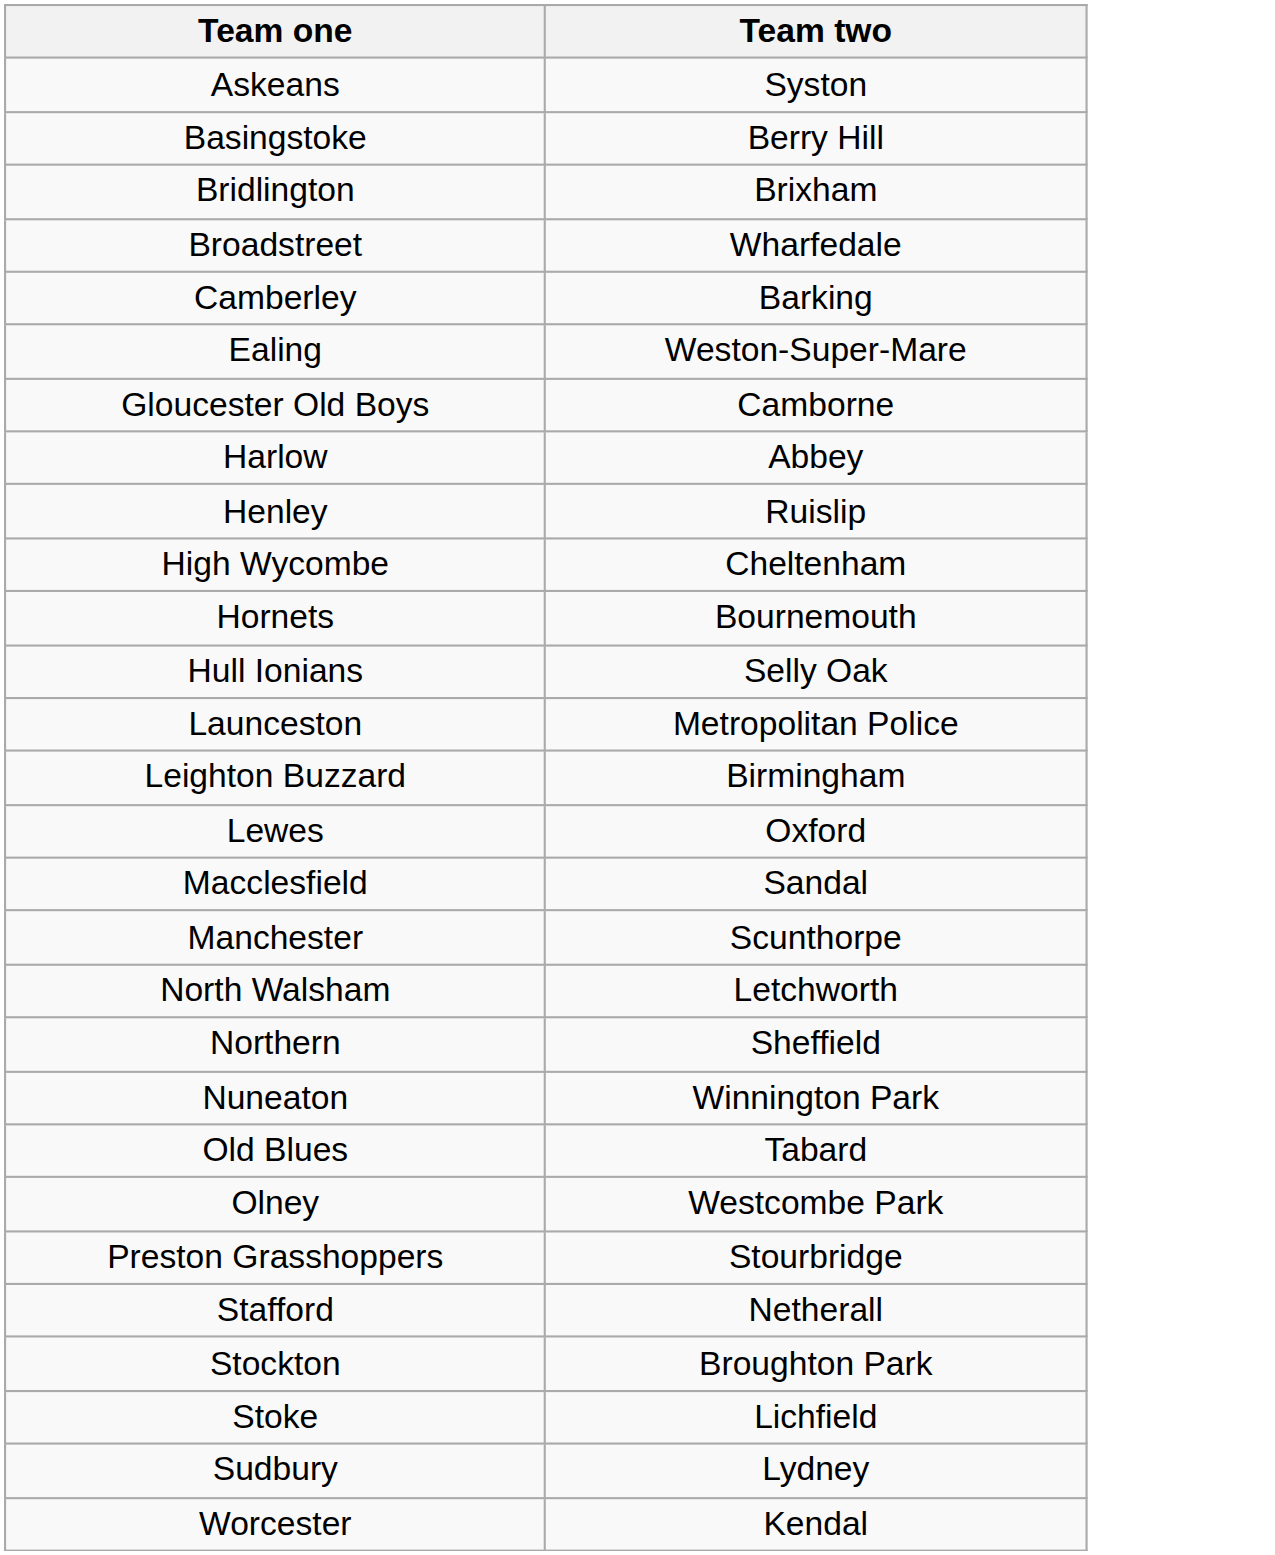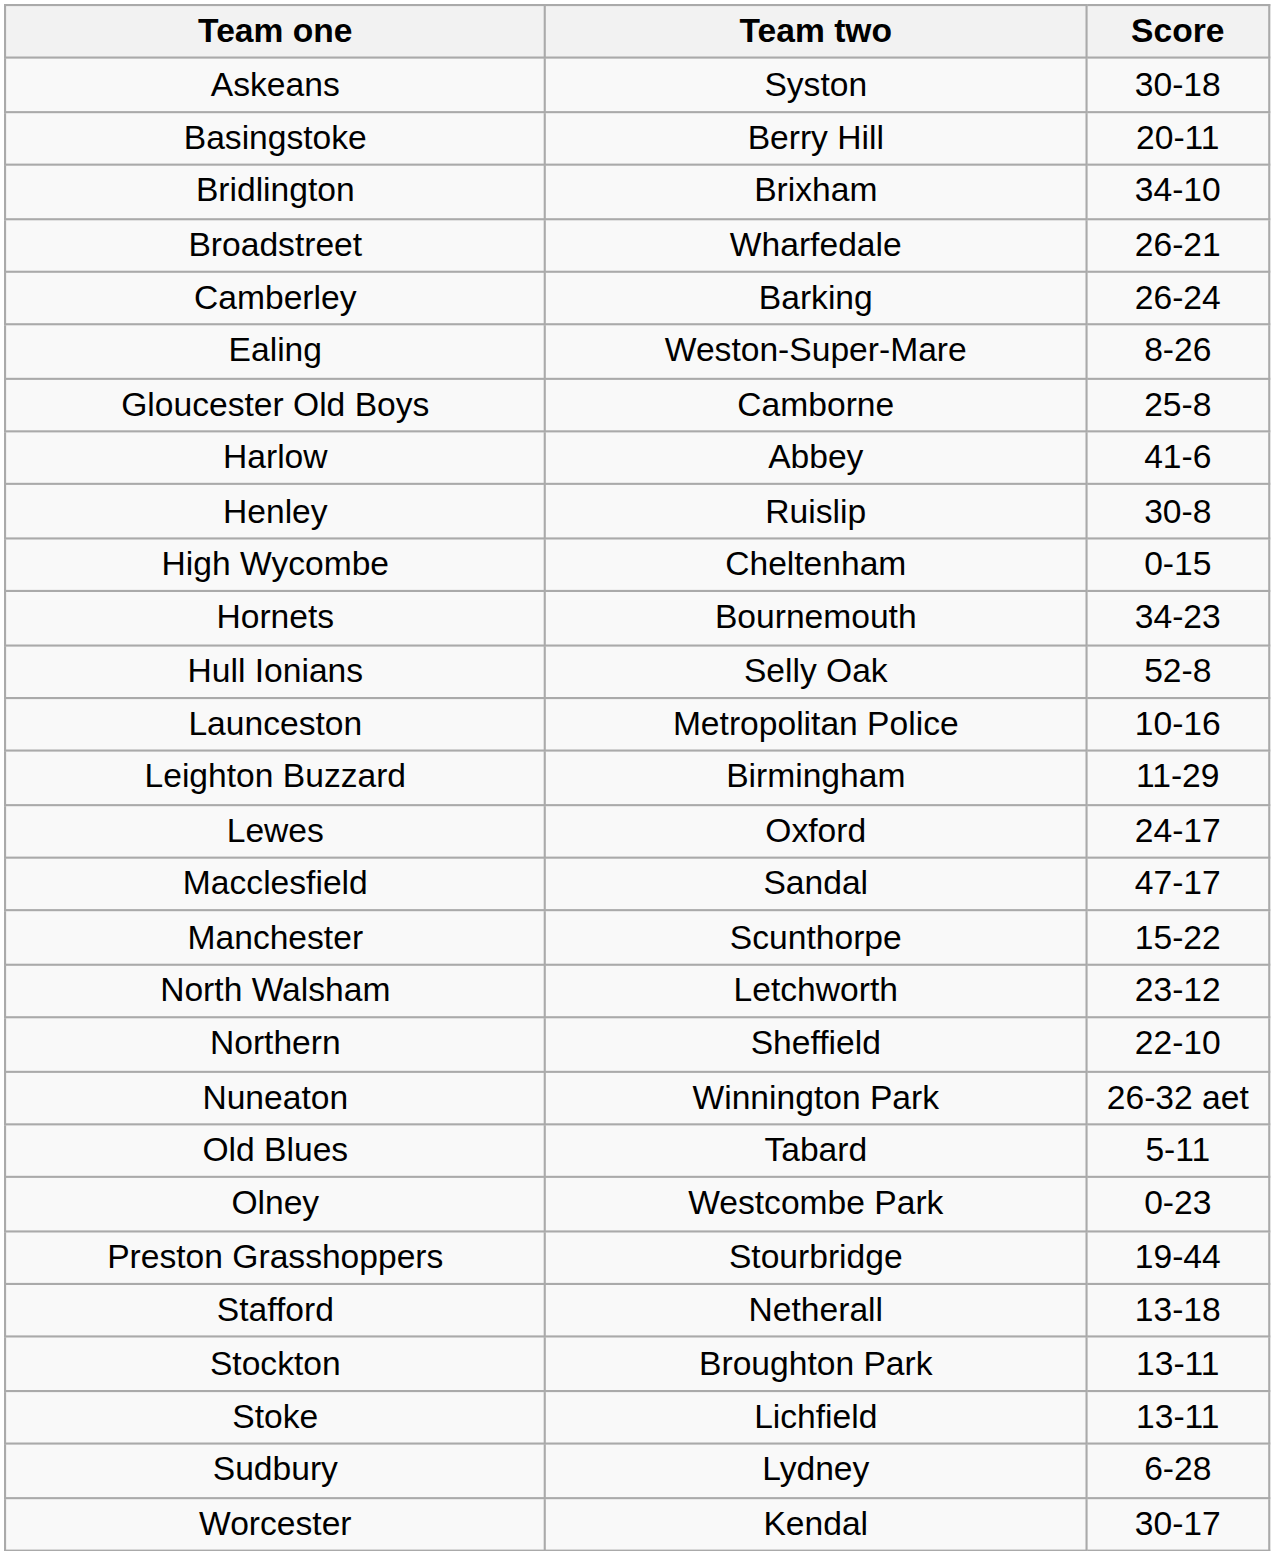+ column: Score | 30-18 | 20-11 | 34-10 | 26-21 | 26-24 | 8-26 | 25-8 | 41-6 | 30-8 | 0-15 | 34-23 | 52-8 | 10-16 | 11-29 | 24-17 | 47-17 | 15-22 | 23-12 | 22-10 | 26-32 aet | 5-11 | 0-23 | 19-44 | 13-18 | 13-11 | 13-11 | 6-28 | 30-17
